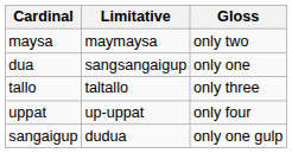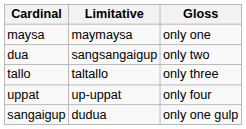maysa | Gloss: only two -> only one
dua | Gloss: only one -> only two
